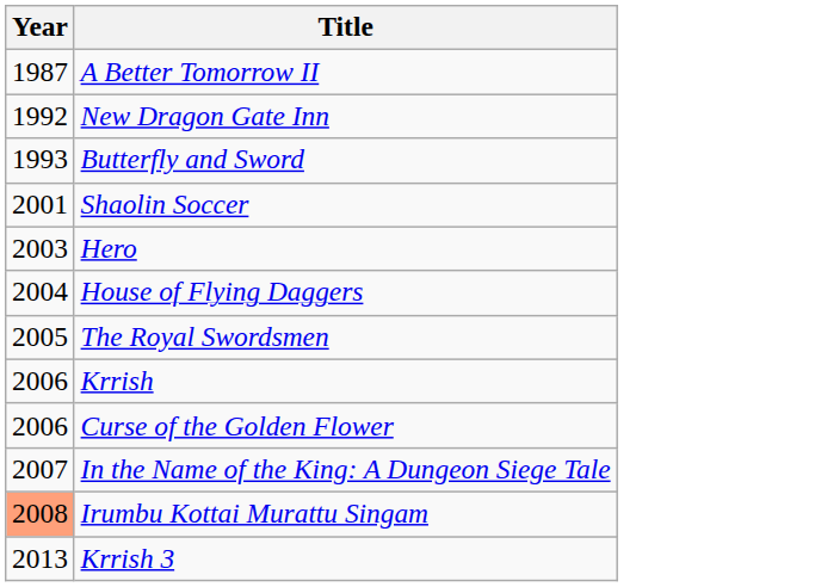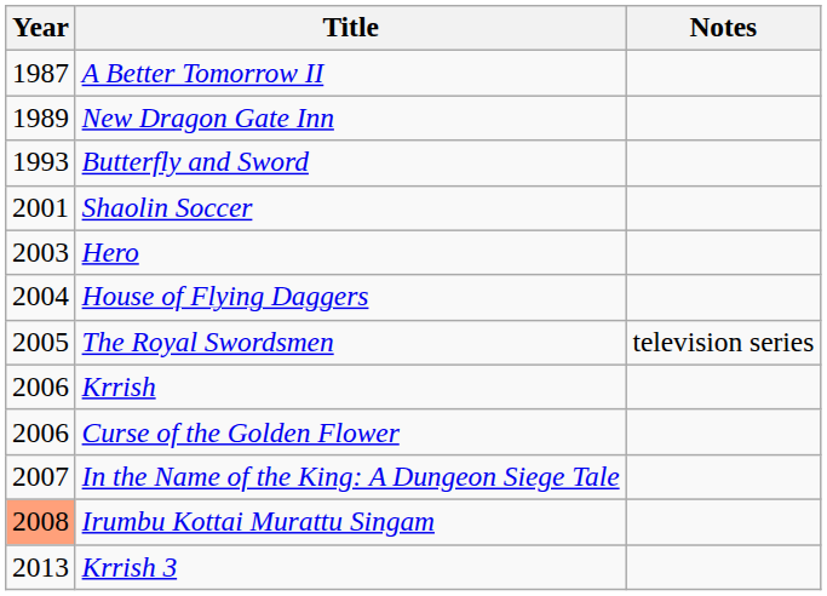+ column: Notes | television series
New Dragon Gate Inn | Year: 1992 -> 1989
